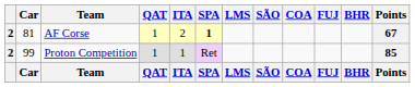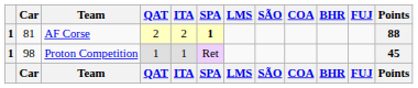columns swapped: FUJ <-> BHR
AF Corse | column 1: 2 -> 1
AF Corse | QAT: 1 -> 2
AF Corse | Points: 67 -> 88
Proton Competition | column 1: 2 -> 1
Proton Competition | Car: 99 -> 98
Proton Competition | Points: 85 -> 45
